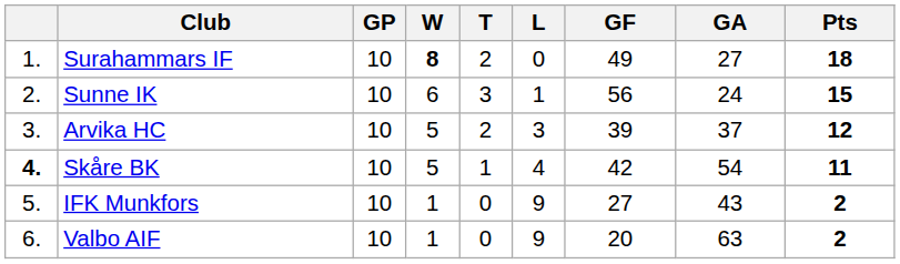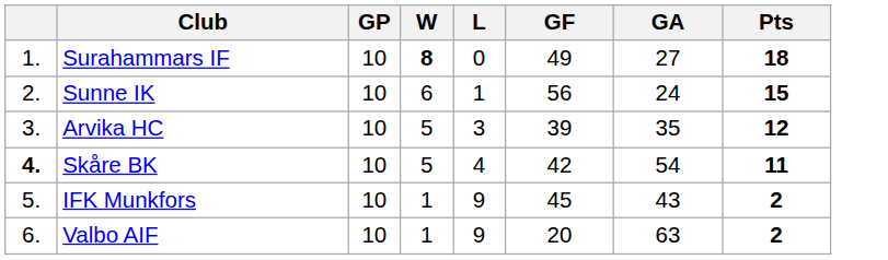- column: T | 2 | 3 | 2 | 1 | 0 | 0
Arvika HC | GA: 37 -> 35
IFK Munkfors | GF: 27 -> 45
